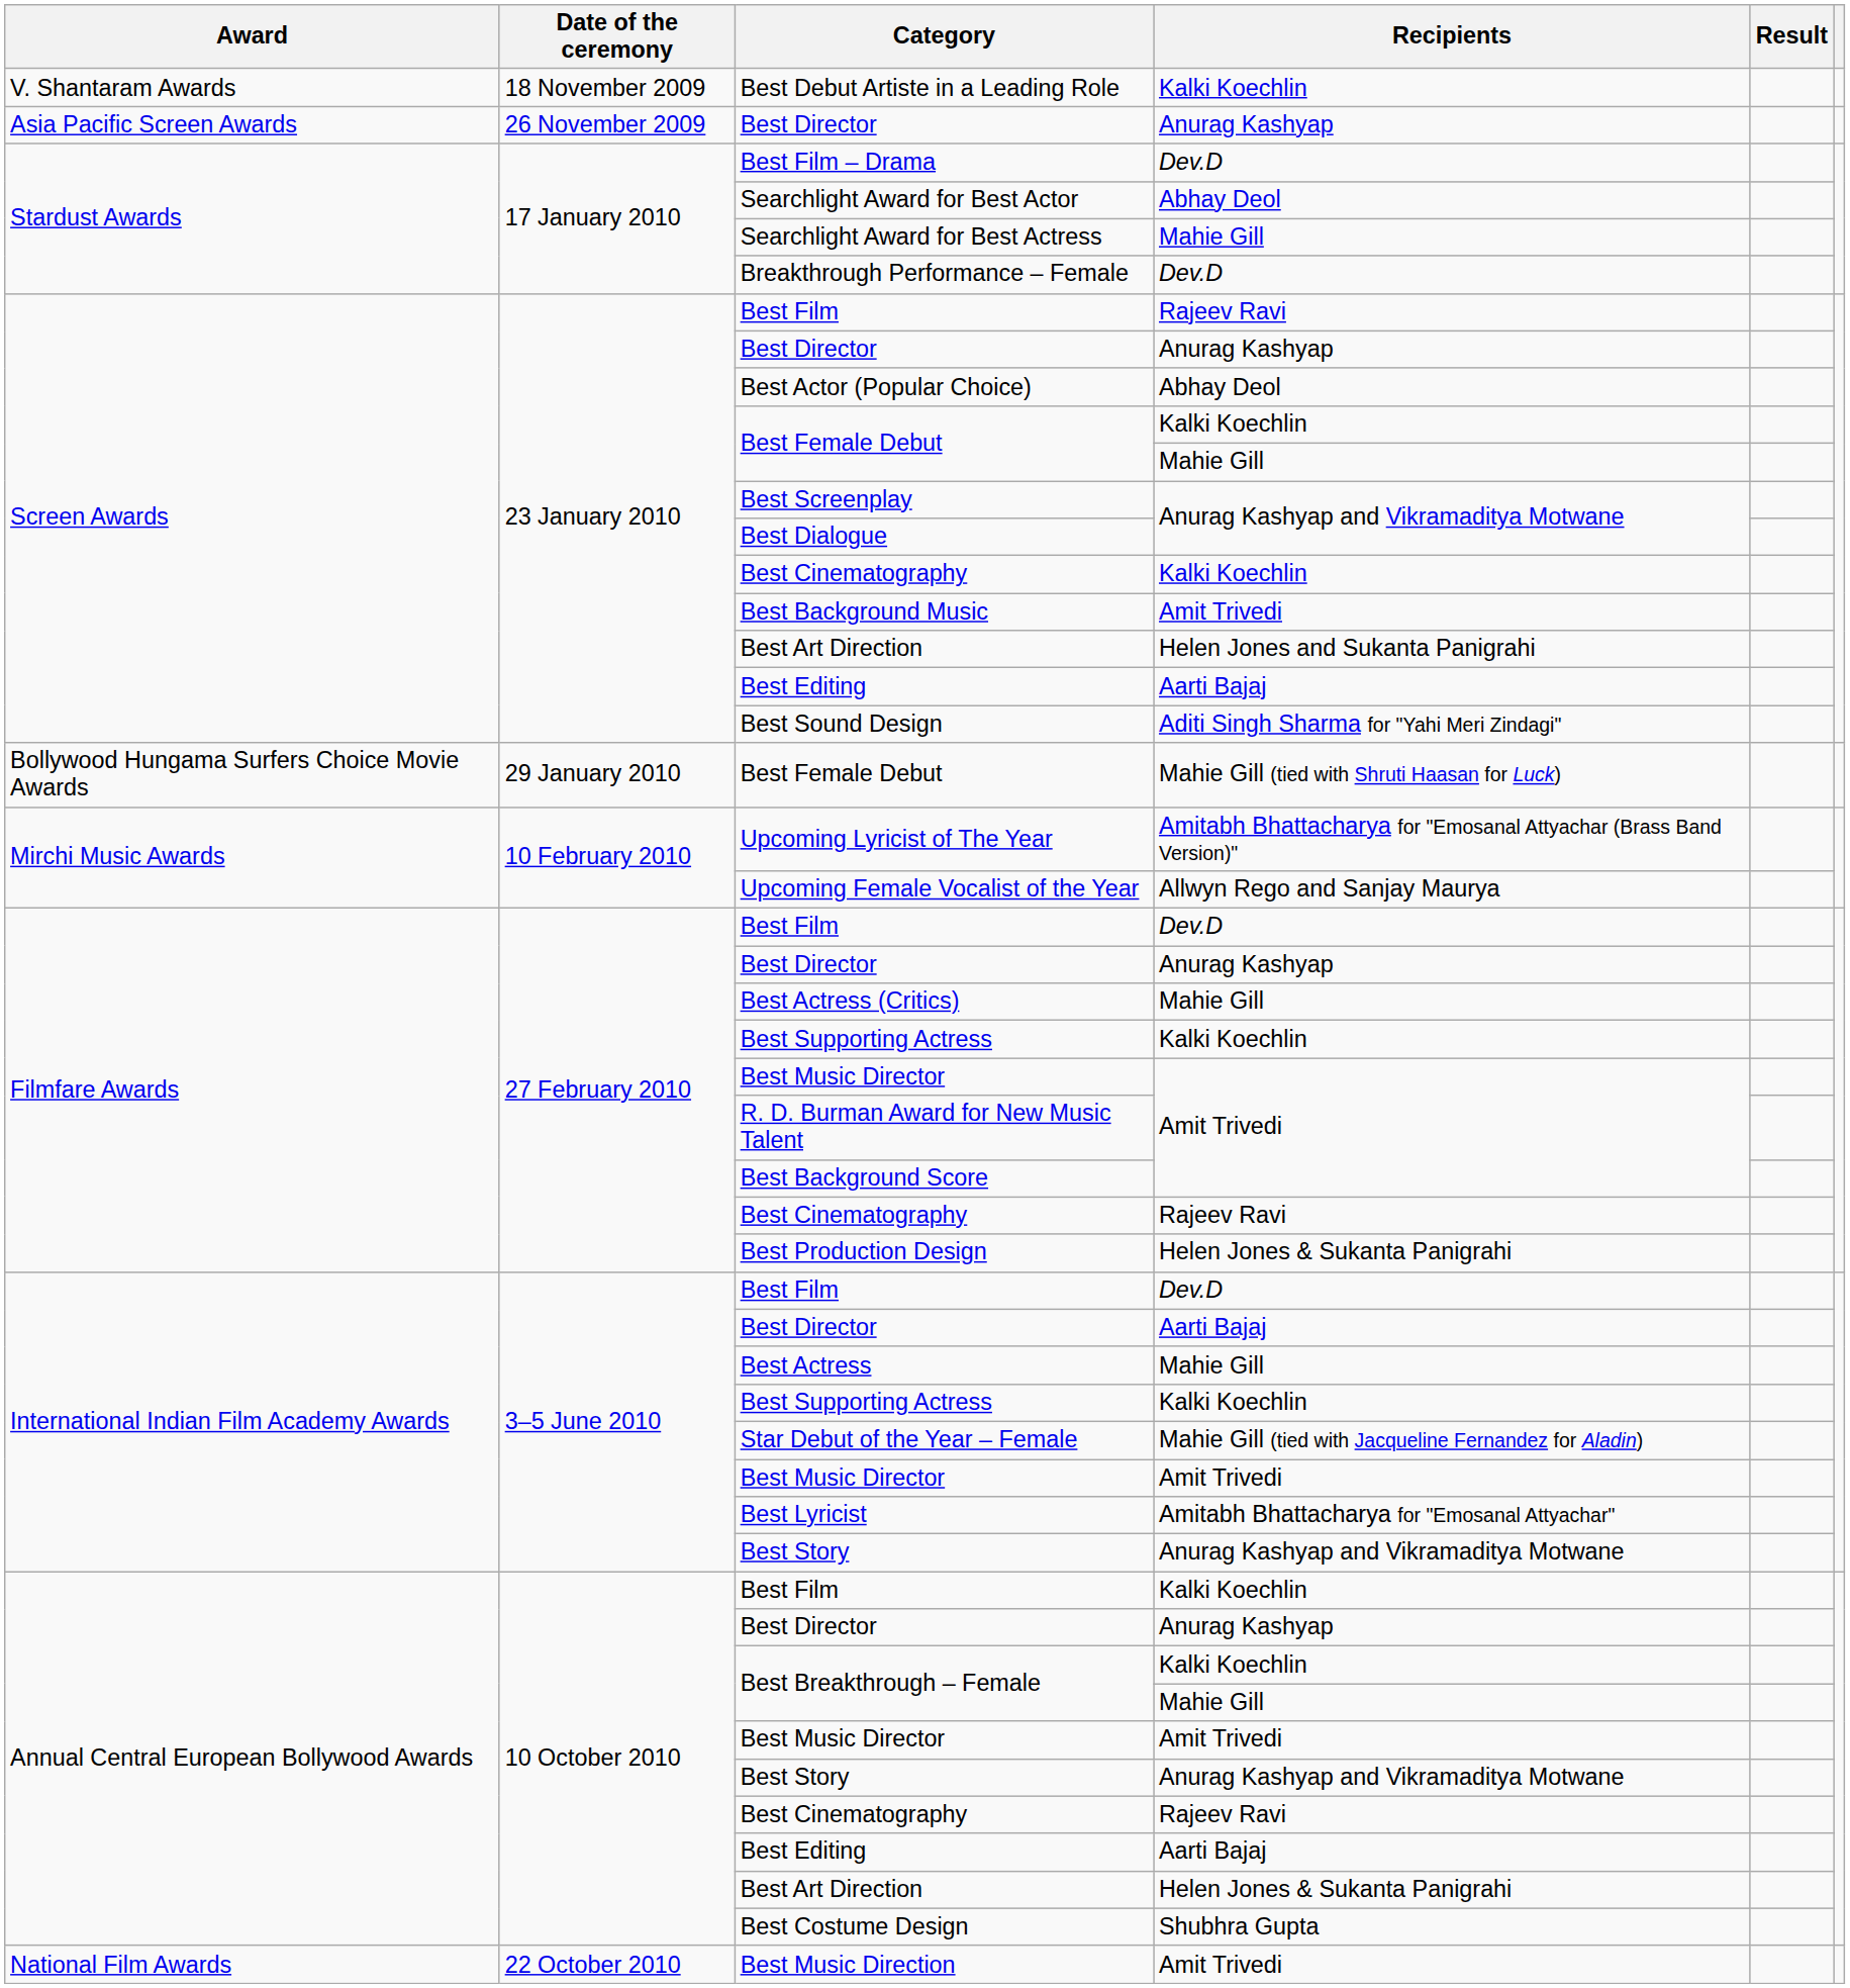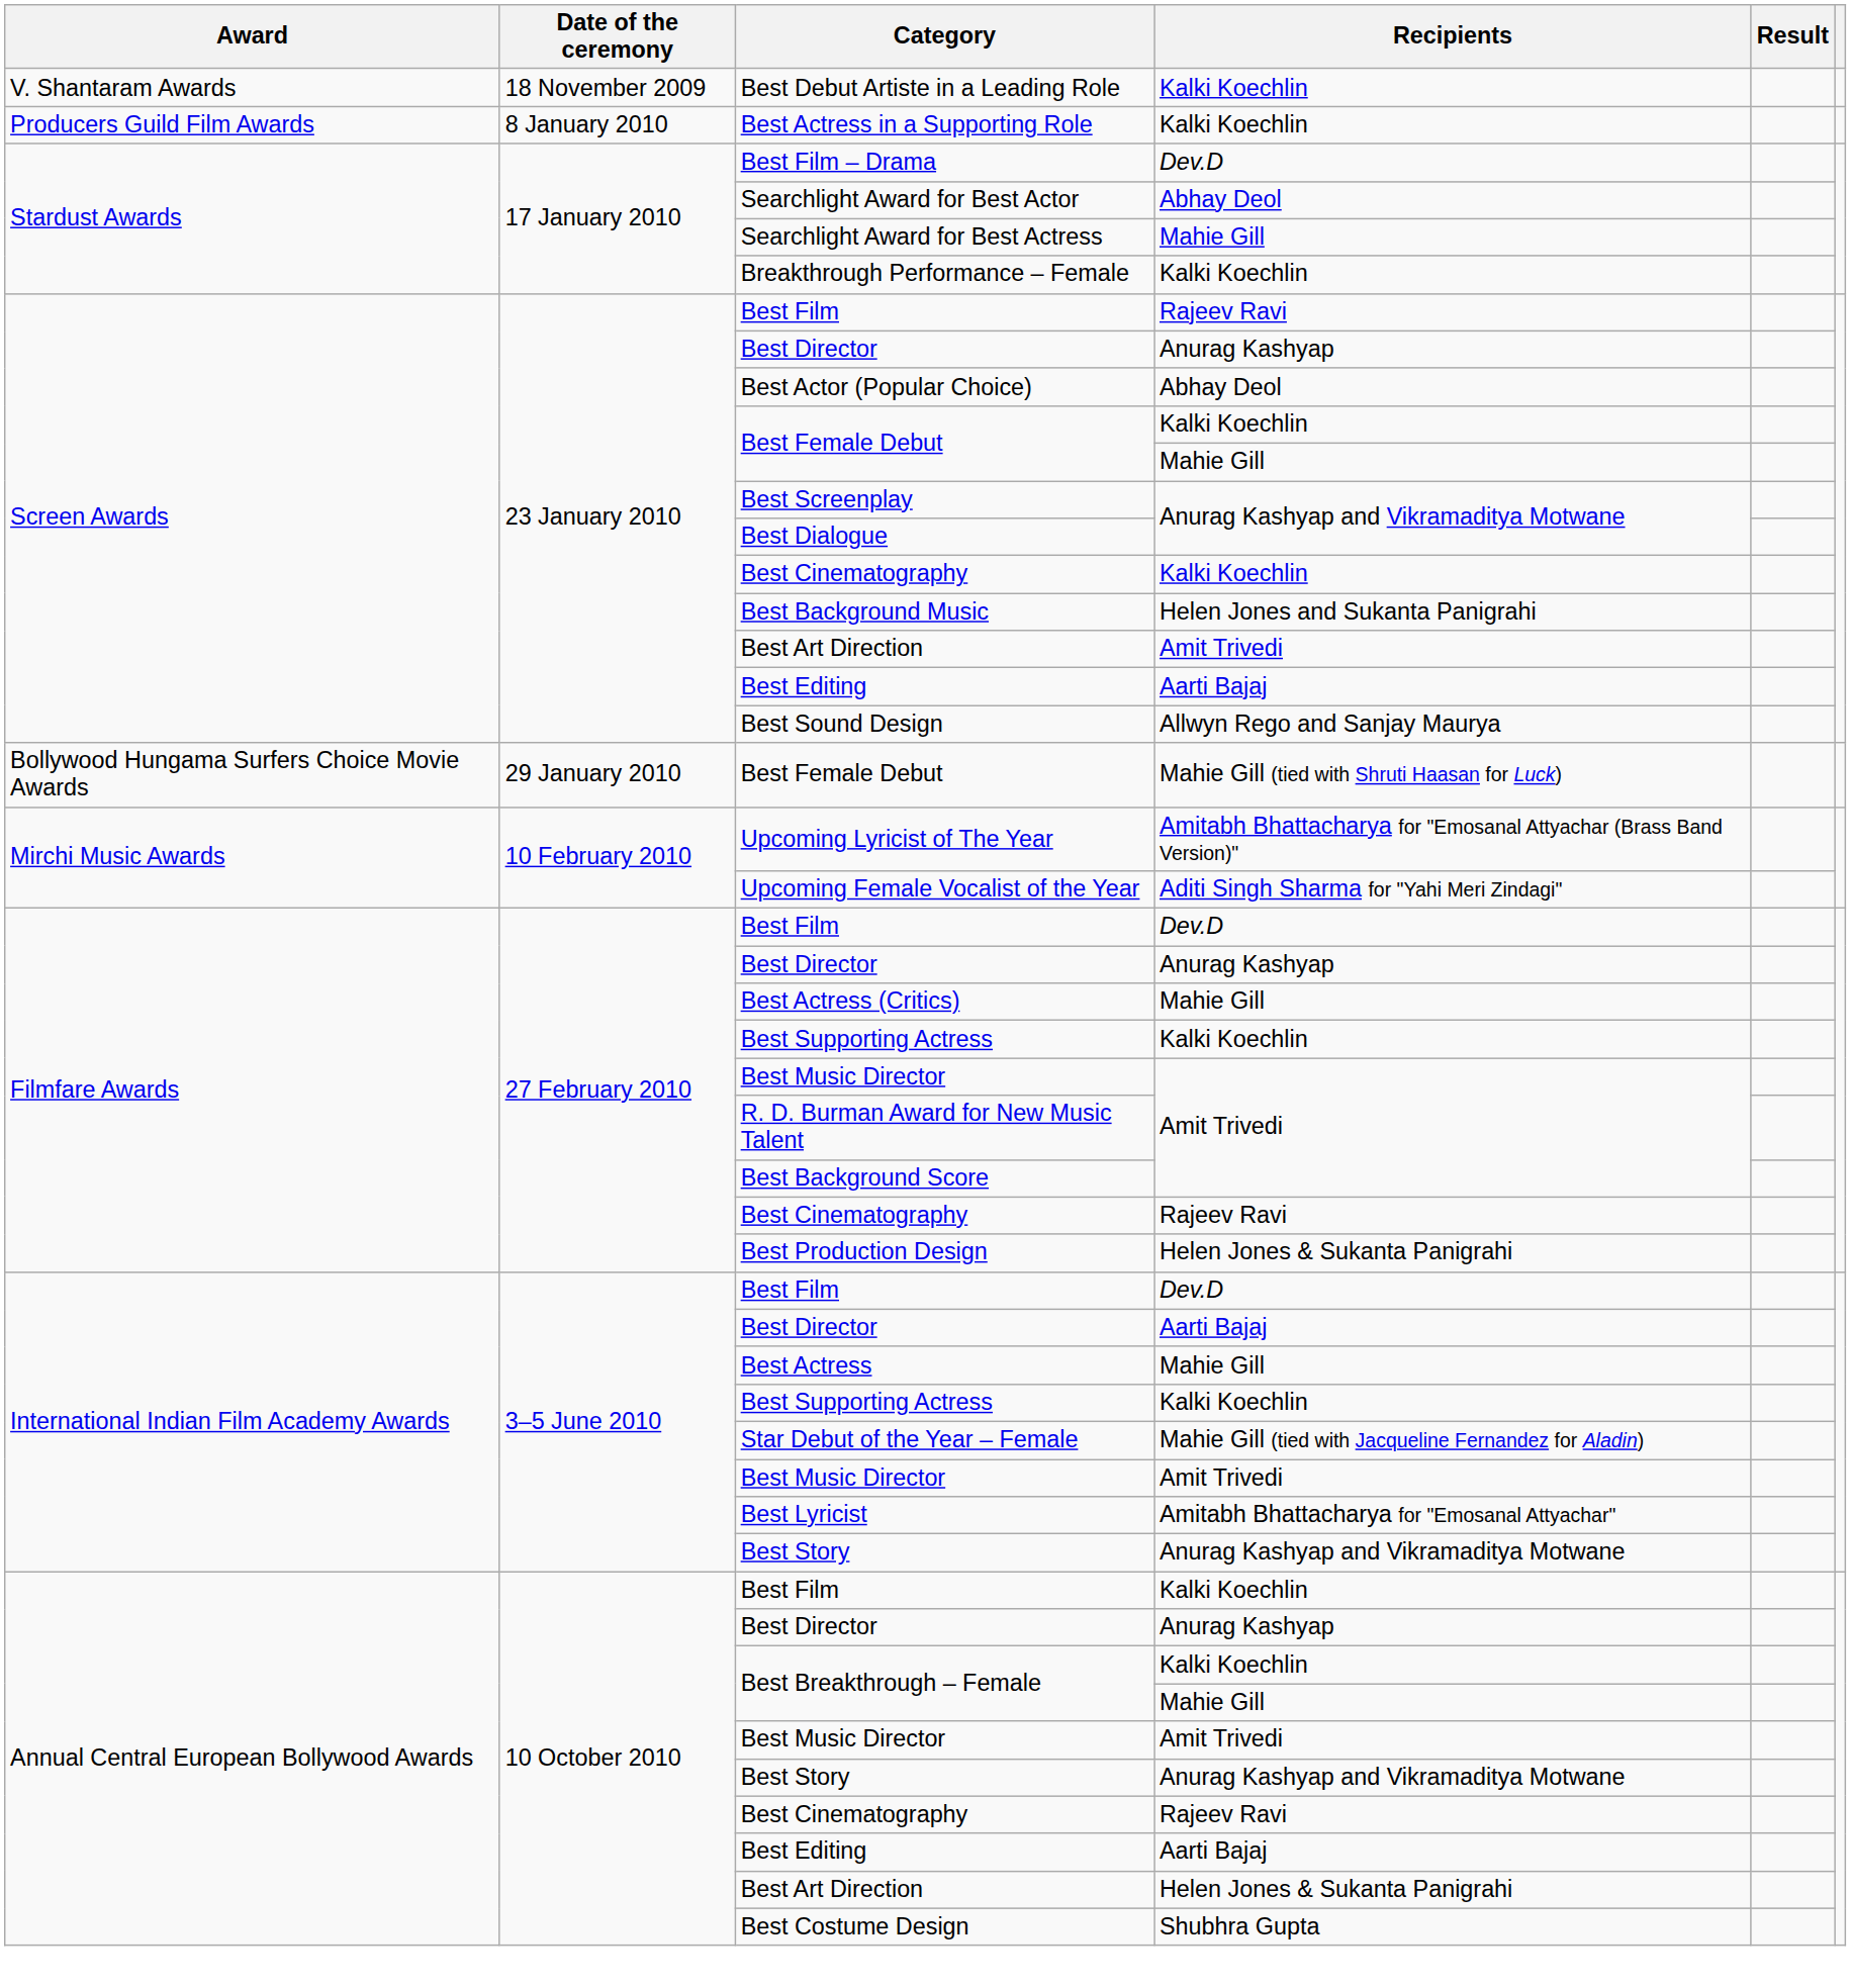- row: Asia Pacific Screen Awards | 26 November 2009 | Best Director | Anurag Kashyap
+ row: Producers Guild Film Awards | 8 January 2010 | Best Actress in a Supporting Role | Kalki Koechlin
Breakthrough Performance – Female | Recipients: Dev.D -> Kalki Koechlin
Best Background Music | Recipients: Amit Trivedi -> Helen Jones and Sukanta Panigrahi
Screen Awards / Best Art Direction | Recipients: Helen Jones and Sukanta Panigrahi -> Amit Trivedi
Best Sound Design | Recipients: Aditi Singh Sharma for "Yahi Meri Zindagi" -> Allwyn Rego and Sanjay Maurya
Upcoming Female Vocalist of the Year | Recipients: Allwyn Rego and Sanjay Maurya -> Aditi Singh Sharma for "Yahi Meri Zindagi"
- row: National Film Awards | 22 October 2010 | Best Music Direction | Amit Trivedi
